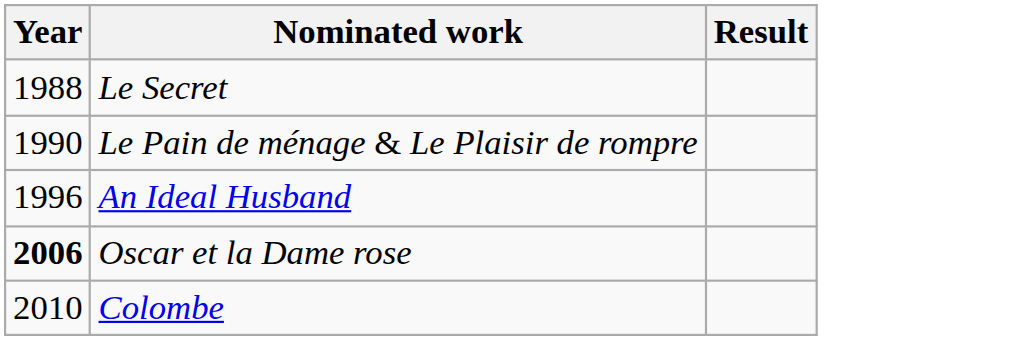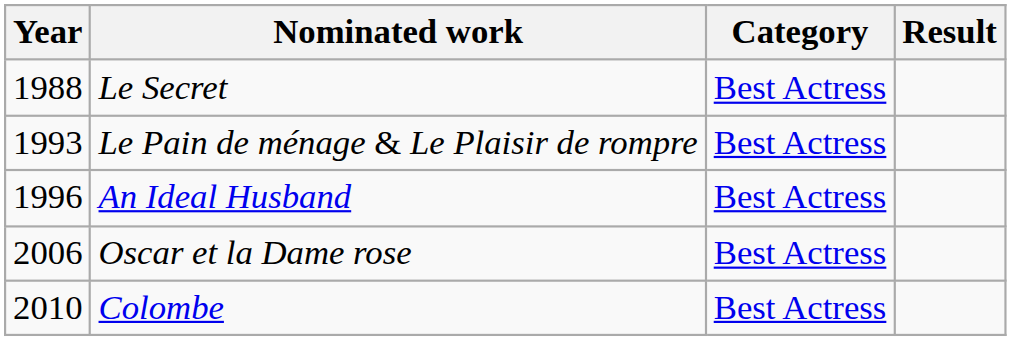+ column: Category | Best Actress | Best Actress | Best Actress | Best Actress | Best Actress
Le Pain de ménage & Le Plaisir de rompre | Year: 1990 -> 1993
Oscar et la Dame rose | Year: bold -> normal
